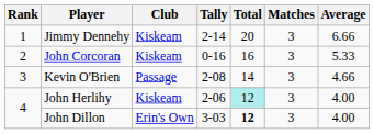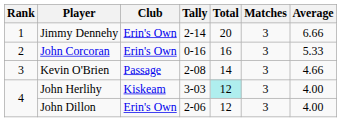Jimmy Dennehy | Club: Kiskeam -> Erin's Own
John Corcoran | Club: Kiskeam -> Erin's Own
John Herlihy | Tally: 2-06 -> 3-03
John Dillon | Tally: 3-03 -> 2-06
John Dillon | Total: bold -> normal
